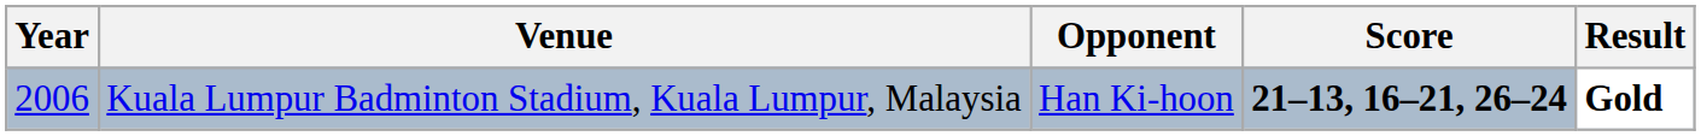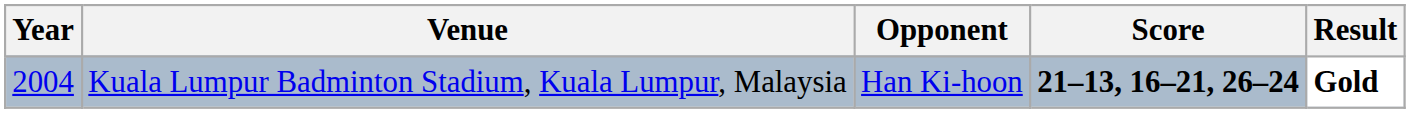Kuala Lumpur Badminton Stadium, Kuala Lumpur, Malaysia | Year: 2006 -> 2004
